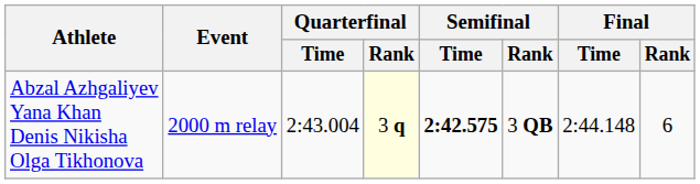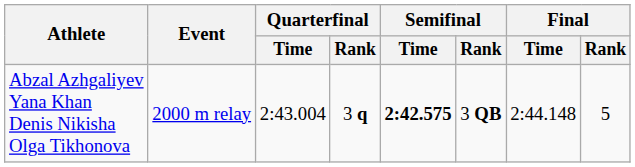Abzal Azhgaliyev Yana Khan Denis Nikisha Olga Tikhonova | Quarterfinal / Rank: lightyellow background -> no background
Abzal Azhgaliyev Yana Khan Denis Nikisha Olga Tikhonova | Final / Rank: 6 -> 5
